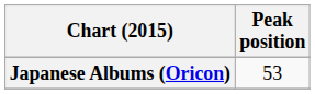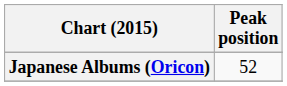Japanese Albums (Oricon) | Peak position: 53 -> 52
